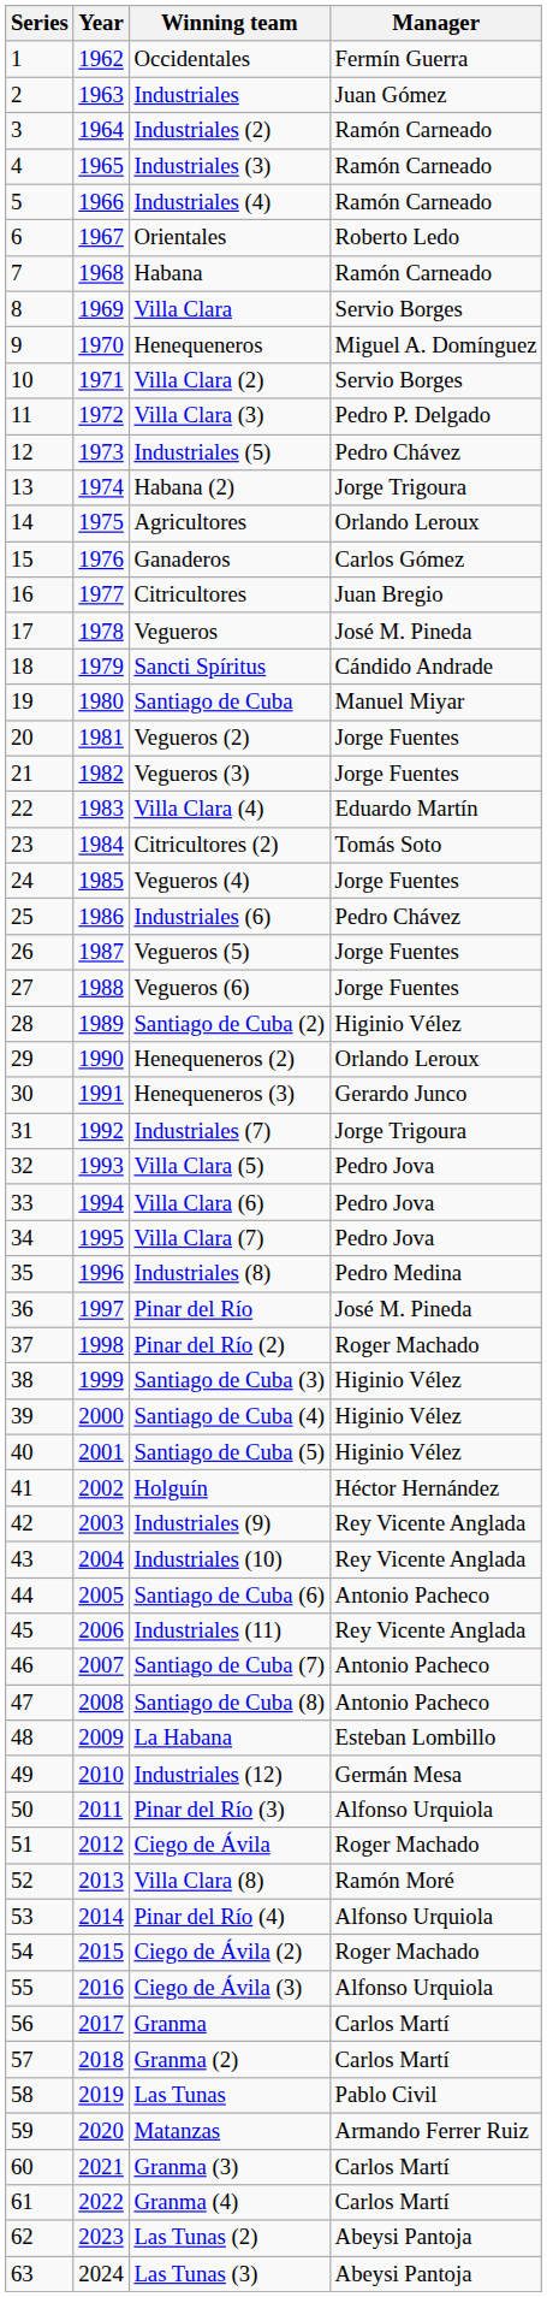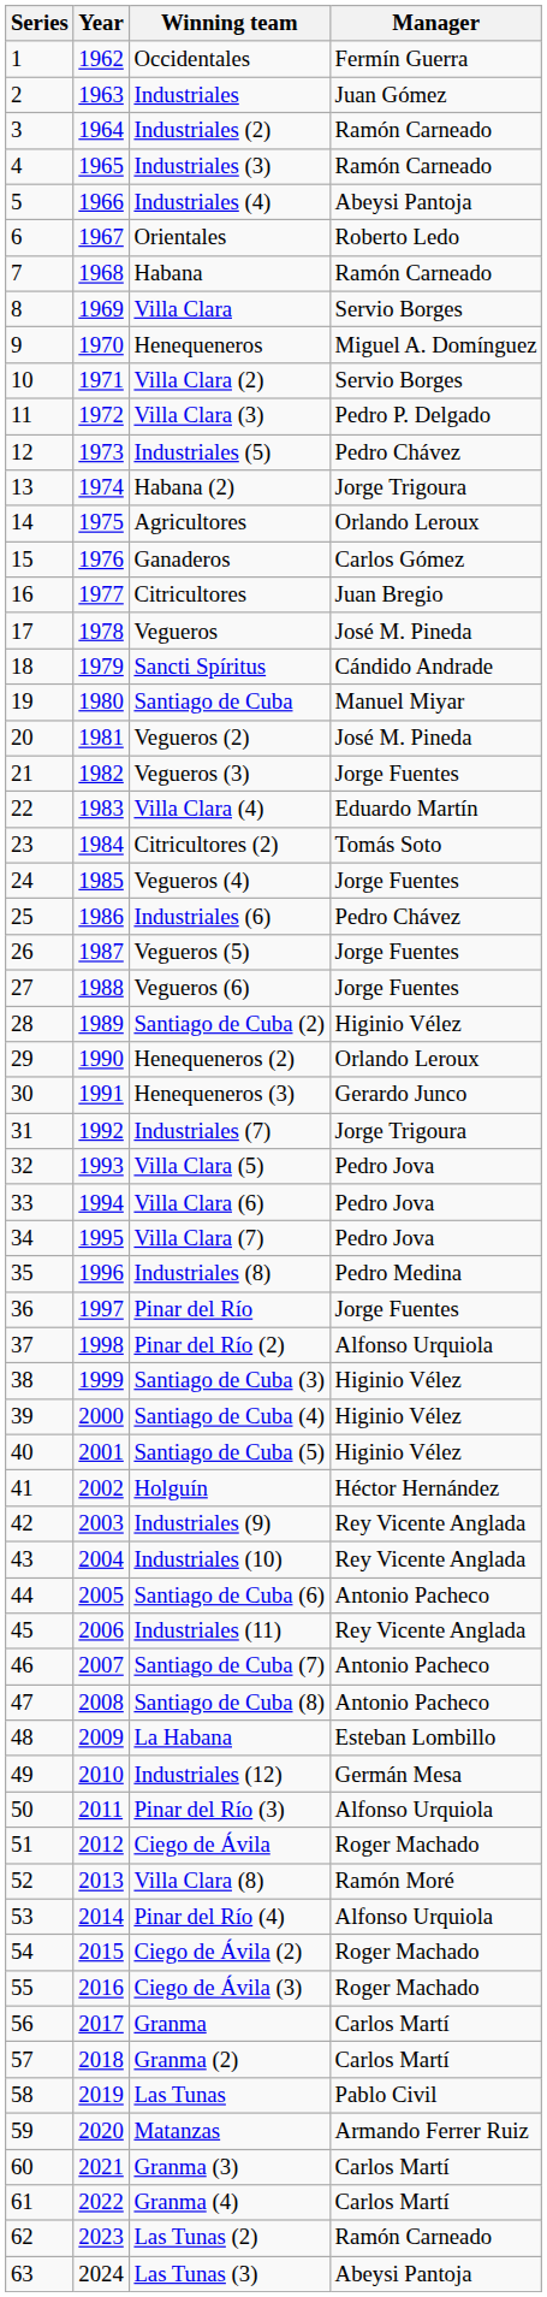Industriales (4) | Manager: Ramón Carneado -> Abeysi Pantoja
Vegueros (2) | Manager: Jorge Fuentes -> José M. Pineda
Pinar del Río | Manager: José M. Pineda -> Jorge Fuentes
Pinar del Río (2) | Manager: Roger Machado -> Alfonso Urquiola
Ciego de Ávila (3) | Manager: Alfonso Urquiola -> Roger Machado
Las Tunas (2) | Manager: Abeysi Pantoja -> Ramón Carneado
